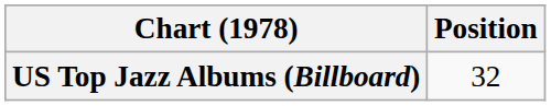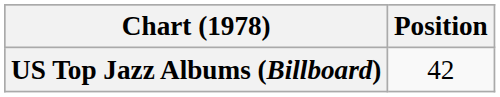US Top Jazz Albums (Billboard) | Position: 32 -> 42
